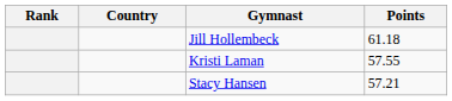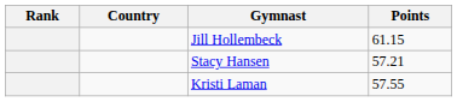Jill Hollembeck | Points: 61.18 -> 61.15
rows swapped: Kristi Laman <-> Stacy Hansen
